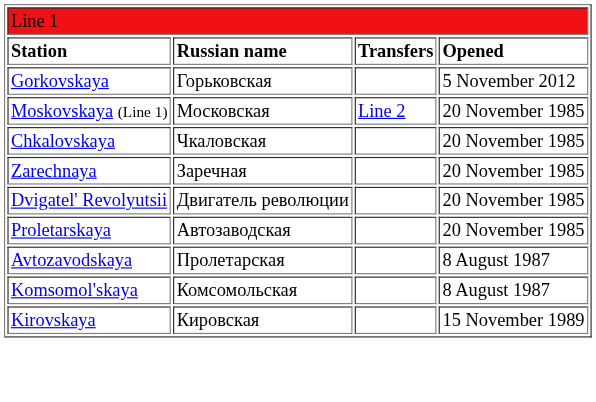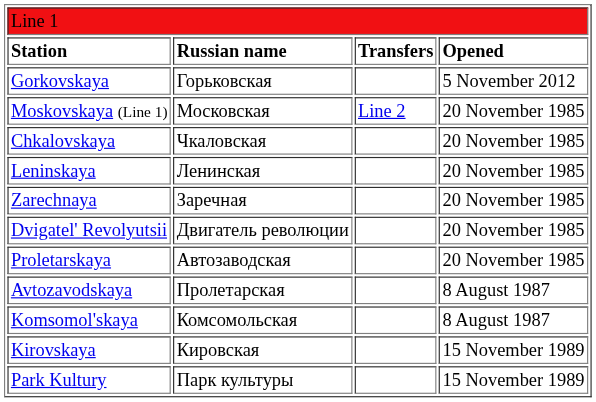+ row: Leninskaya | Ленинская | 20 November 1985
+ row: Park Kultury | Парк культуры | 15 November 1989
